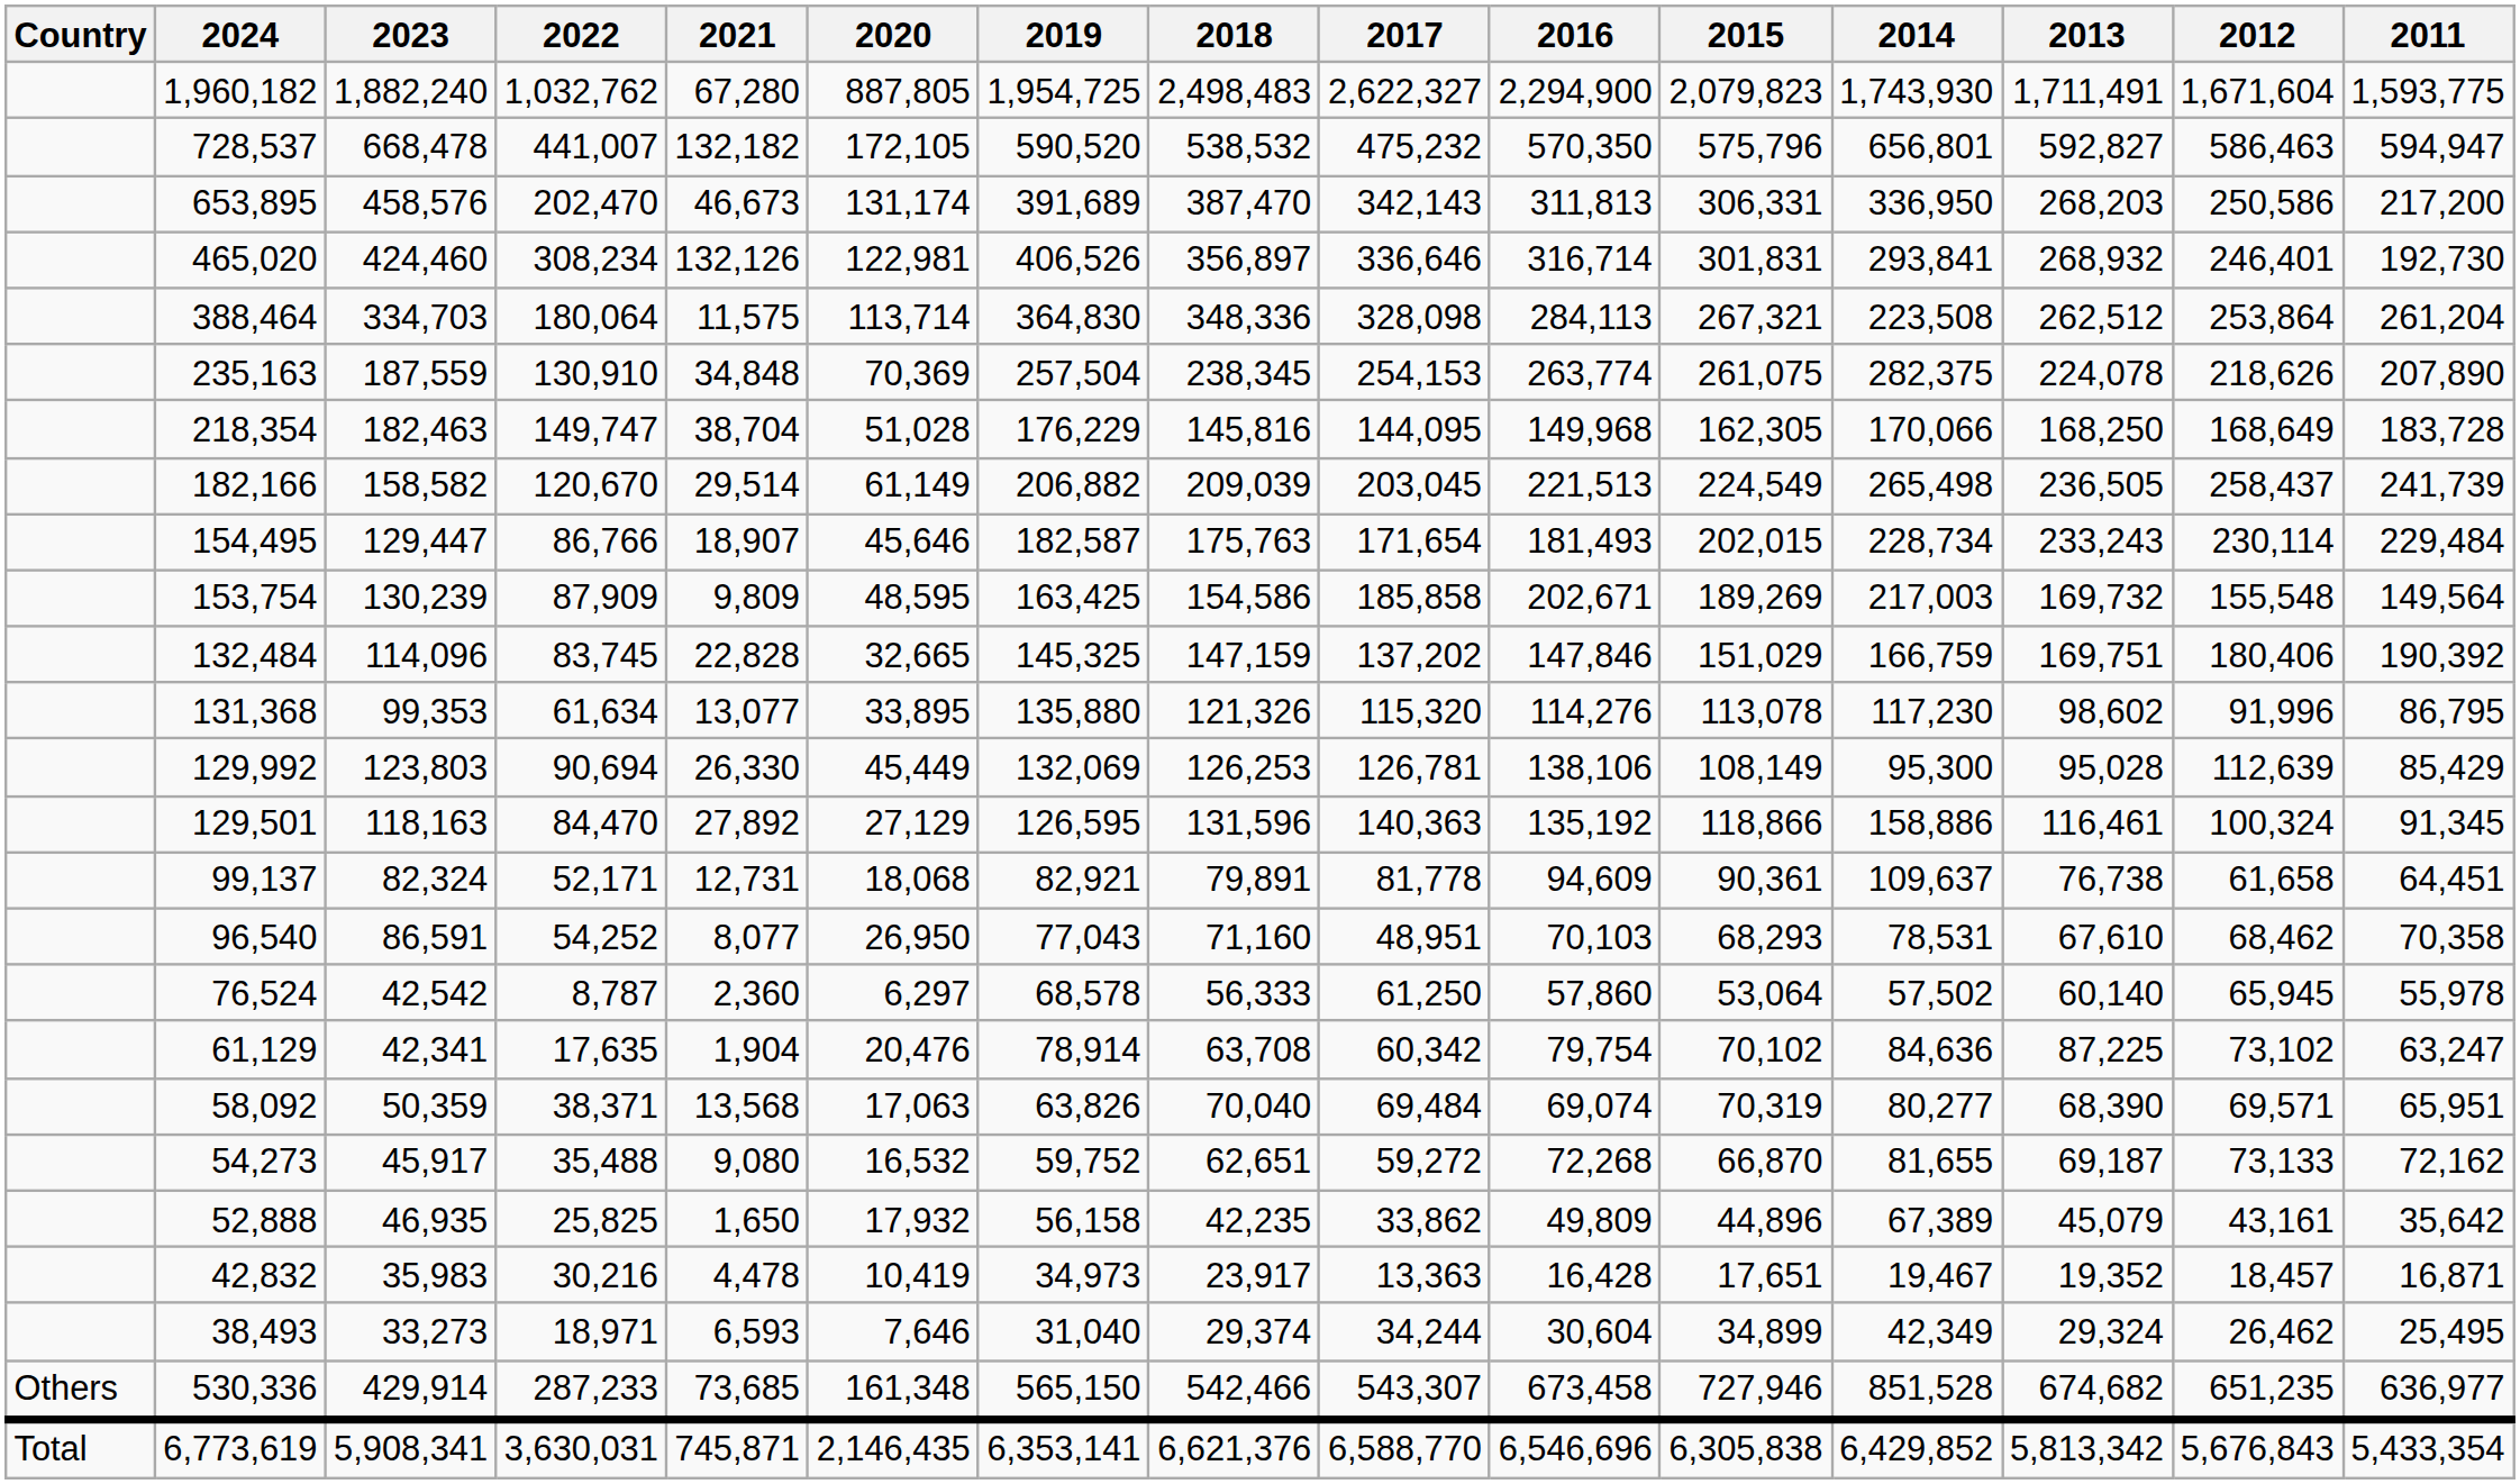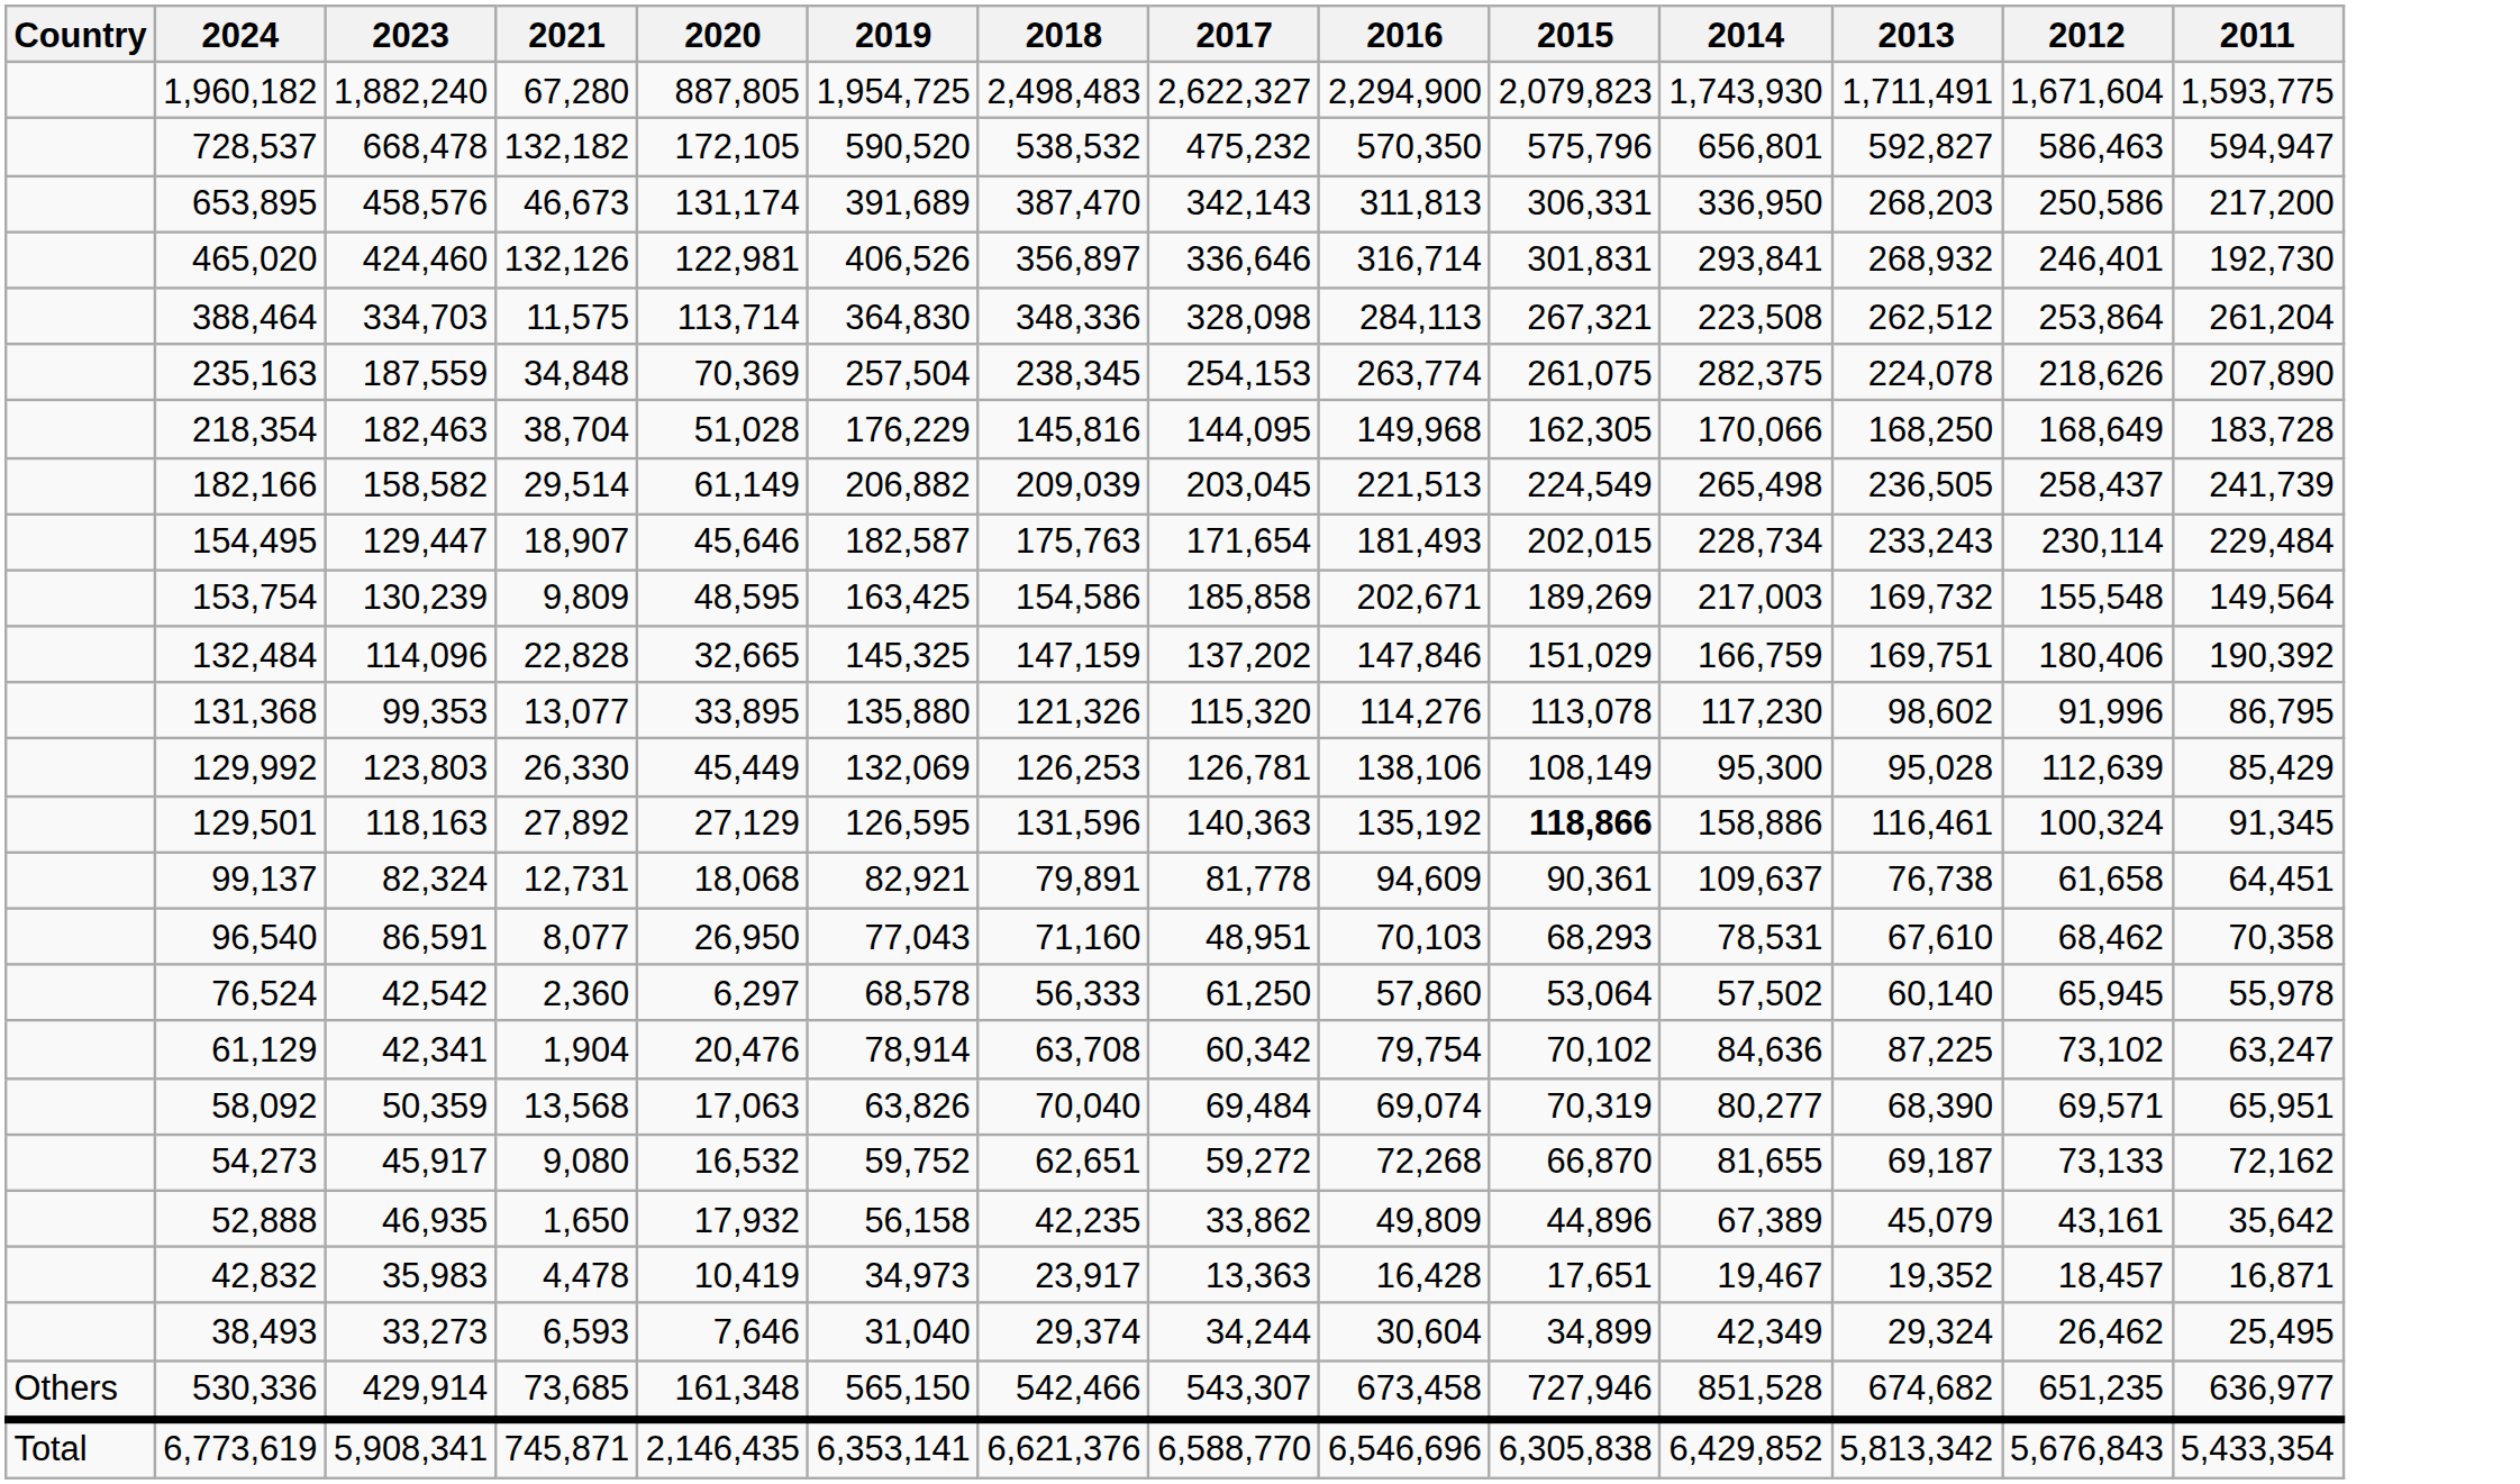- column: 2022 | 1,032,762 | 441,007 | 202,470 | 308,234 | 180,064 | 130,910 | 149,747 | 120,670 | 86,766 | 87,909 | 83,745 | 61,634 | 90,694 | 84,470 | 52,171 | 54,252 | 8,787 | 17,635 | 38,371 | 35,488 | 25,825 | 30,216 | 18,971 | 287,233 | 3,630,031
129,501 | 2015: normal -> bold
